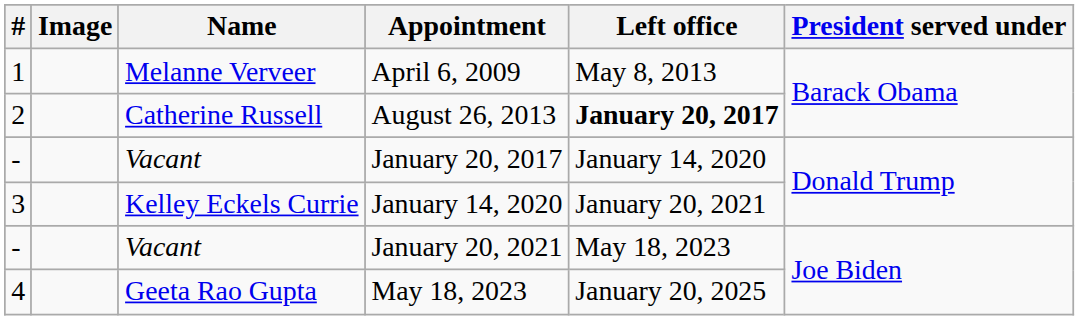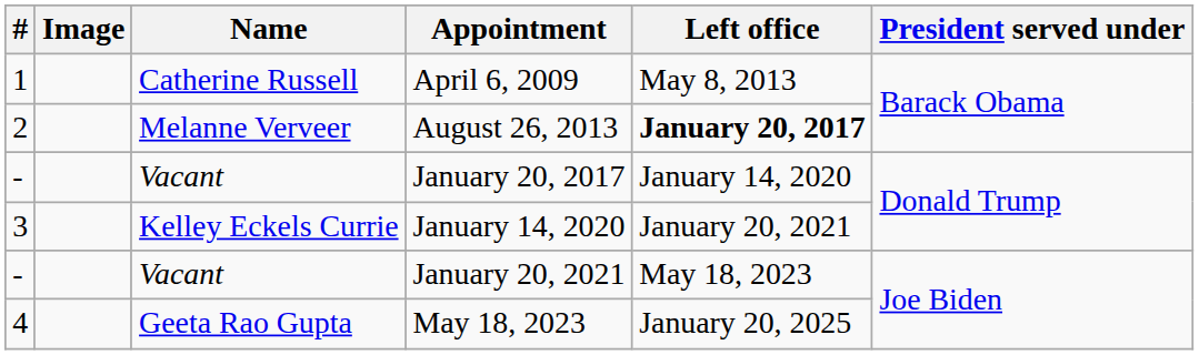April 6, 2009 | Name: Melanne Verveer -> Catherine Russell
August 26, 2013 | Name: Catherine Russell -> Melanne Verveer
